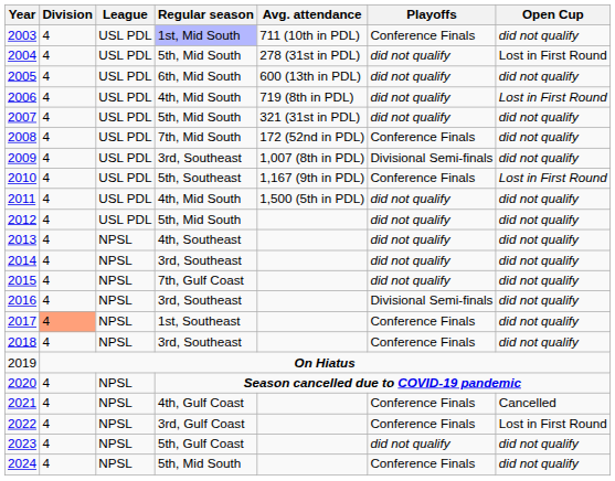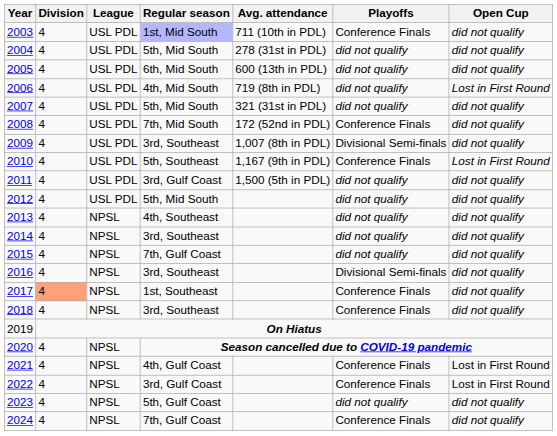2004 | Open Cup: Lost in First Round -> did not qualify
2011 | Regular season: 4th, Mid South -> 3rd, Gulf Coast
2021 | Open Cup: Cancelled -> Lost in First Round
2024 | Regular season: 5th, Mid South -> 7th, Gulf Coast
